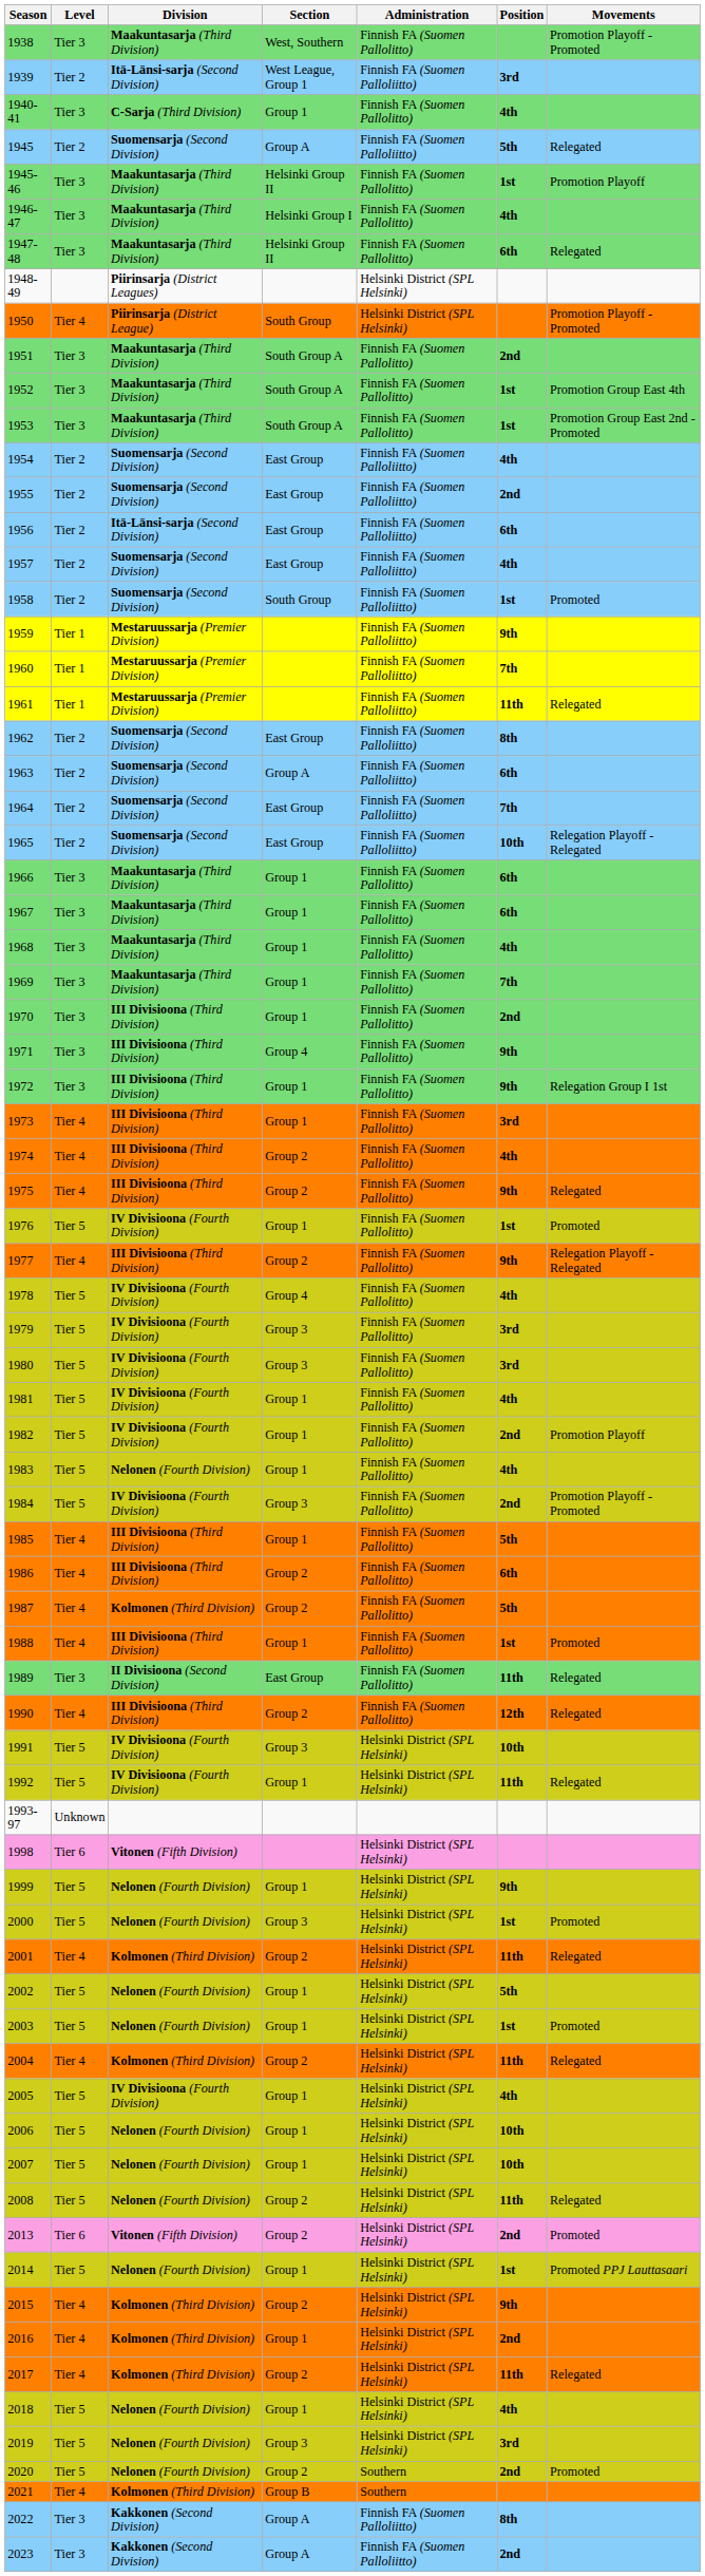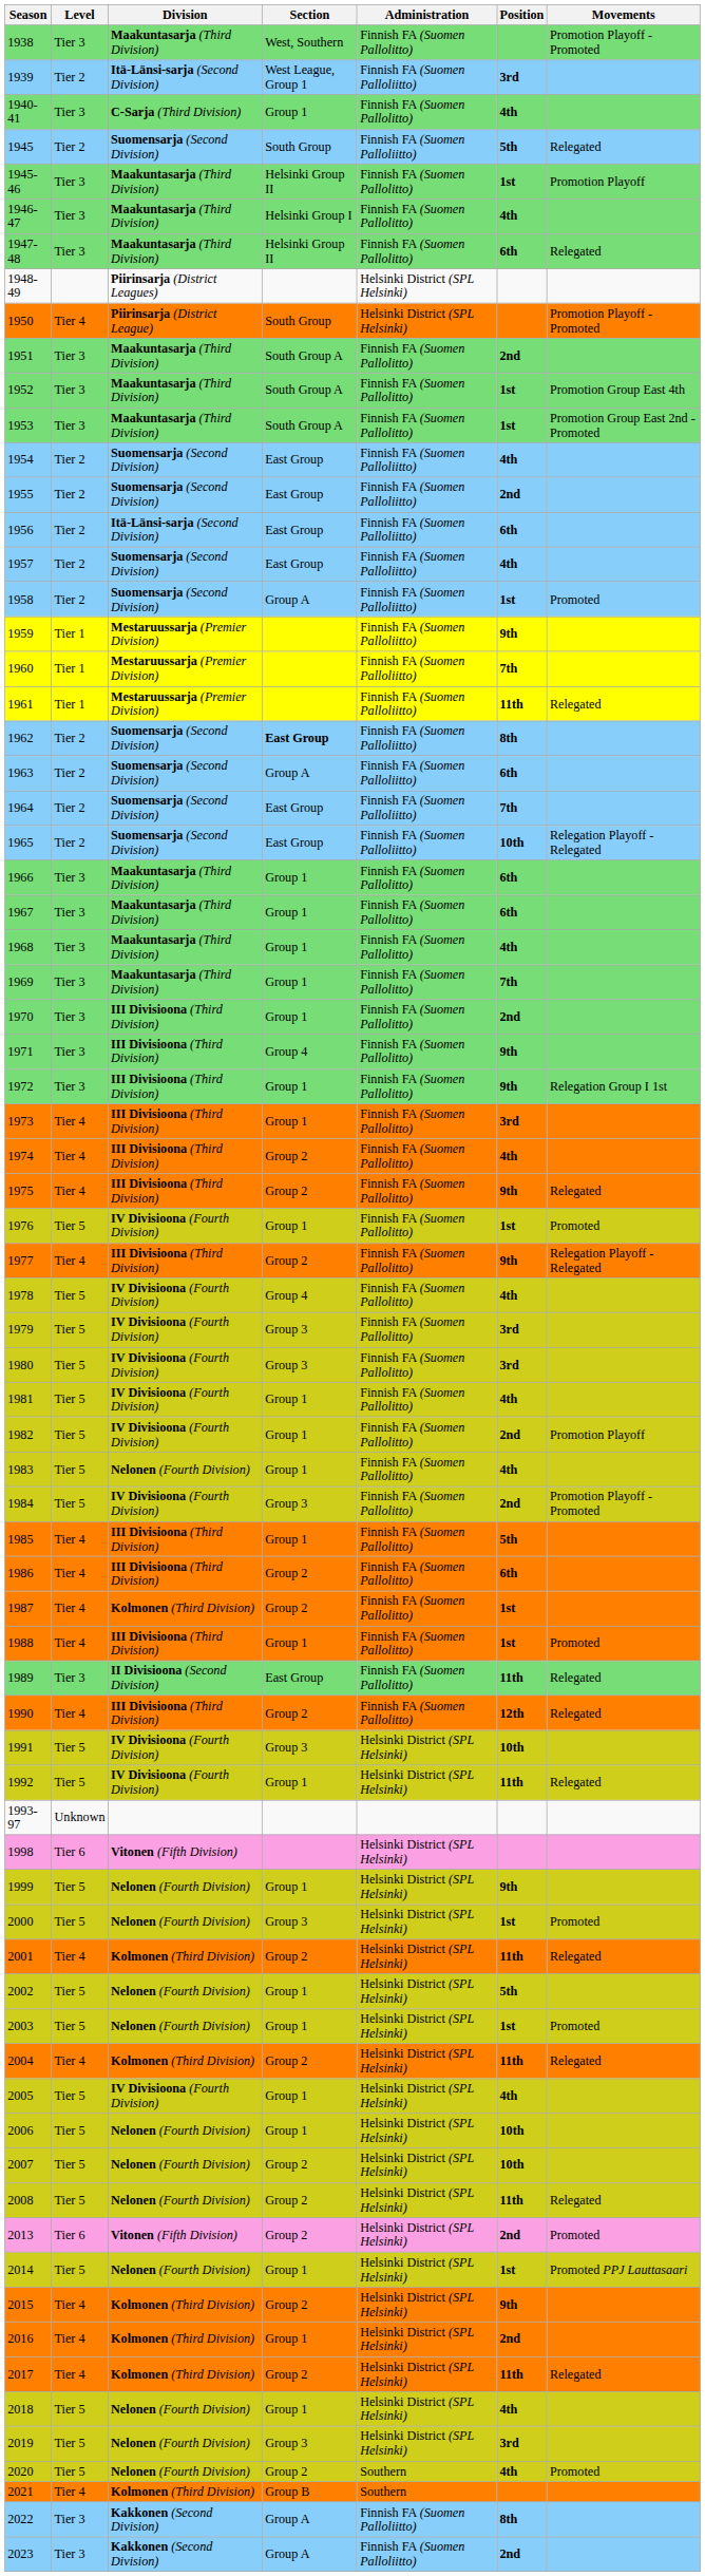1945 | Section: Group A -> South Group
1958 | Section: South Group -> Group A
1962 | Section: normal -> bold
1987 | Position: 5th -> 1st
2007 | Section: Group 1 -> Group 2
2020 | Position: 2nd -> 4th
